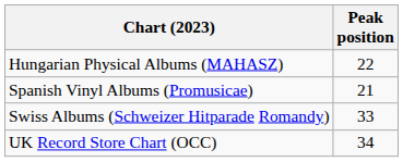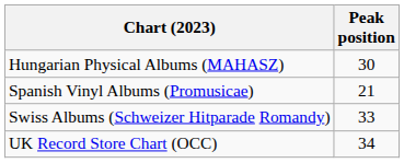Hungarian Physical Albums (MAHASZ) | Peak position: 22 -> 30
